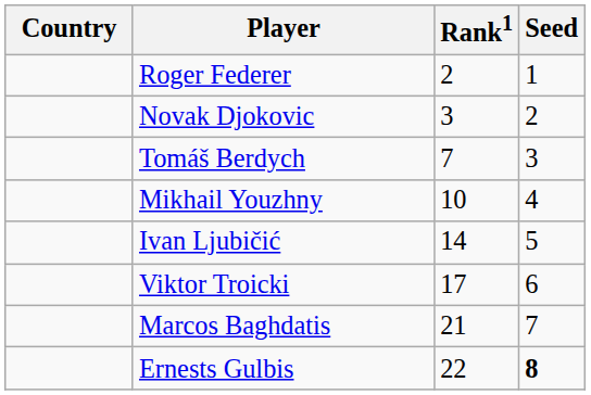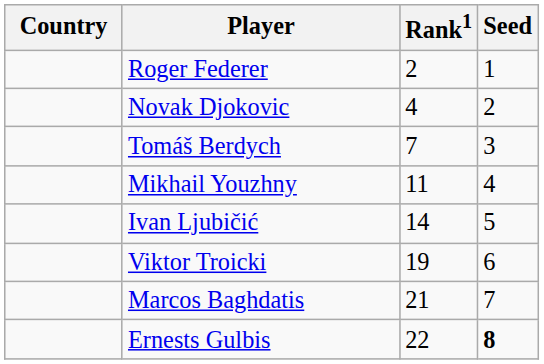Novak Djokovic | Rank1: 3 -> 4
Mikhail Youzhny | Rank1: 10 -> 11
Viktor Troicki | Rank1: 17 -> 19
